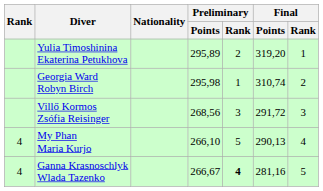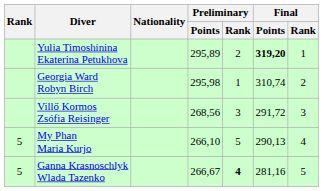Yulia Timoshinina Ekaterina Petukhova | Final / Points: normal -> bold
My Phan Maria Kurjo | Rank: 4 -> 5
Ganna Krasnoschlyk Wlada Tazenko | Rank: 4 -> 5
